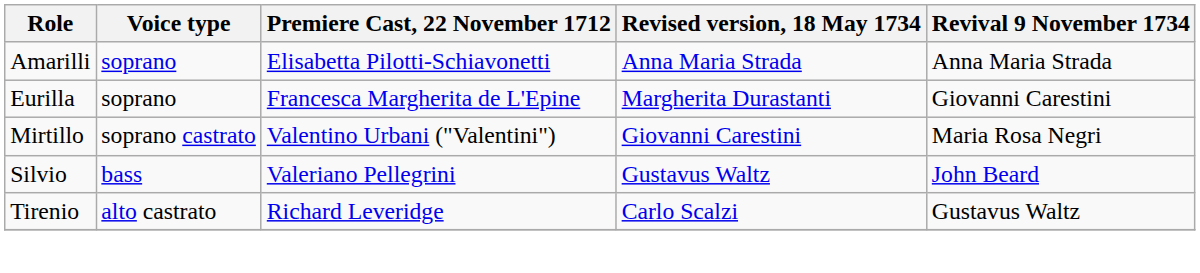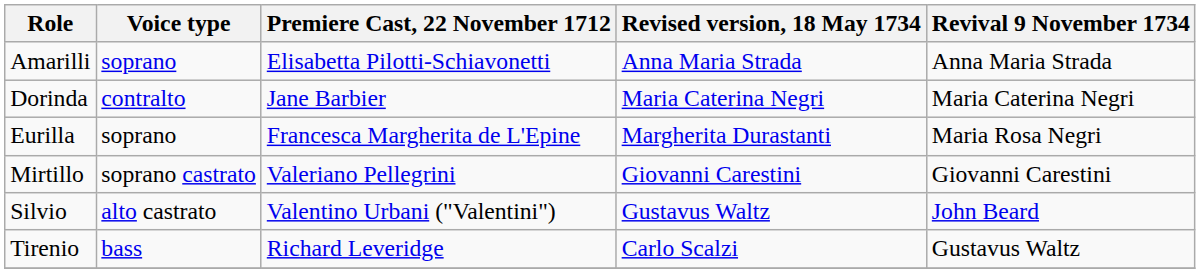+ row: Dorinda | contralto | Jane Barbier | Maria Caterina Negri | Maria Caterina Negri
Eurilla | Revival 9 November 1734: Giovanni Carestini -> Maria Rosa Negri
Mirtillo | Premiere Cast, 22 November 1712: Valentino Urbani ("Valentini") -> Valeriano Pellegrini
Mirtillo | Revival 9 November 1734: Maria Rosa Negri -> Giovanni Carestini
Silvio | Voice type: bass -> alto castrato
Silvio | Premiere Cast, 22 November 1712: Valeriano Pellegrini -> Valentino Urbani ("Valentini")
Tirenio | Voice type: alto castrato -> bass
